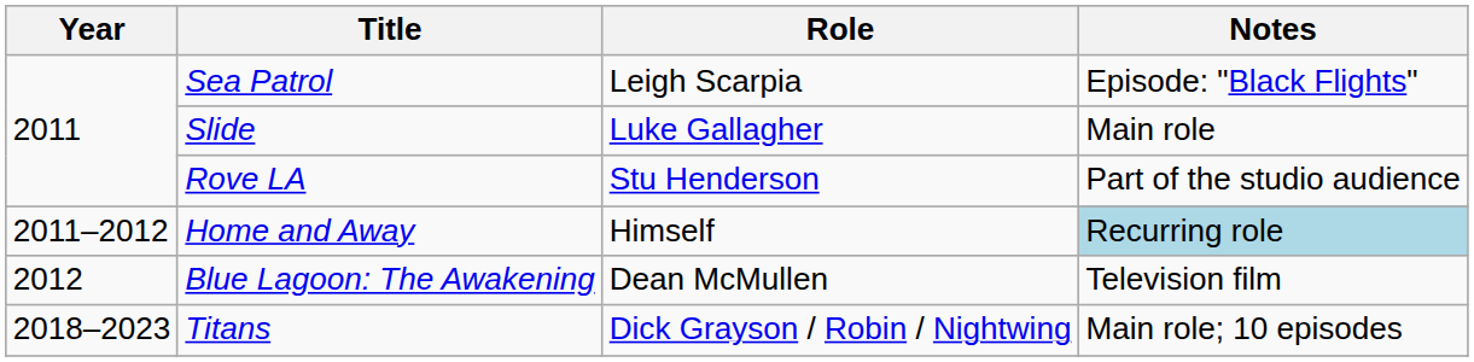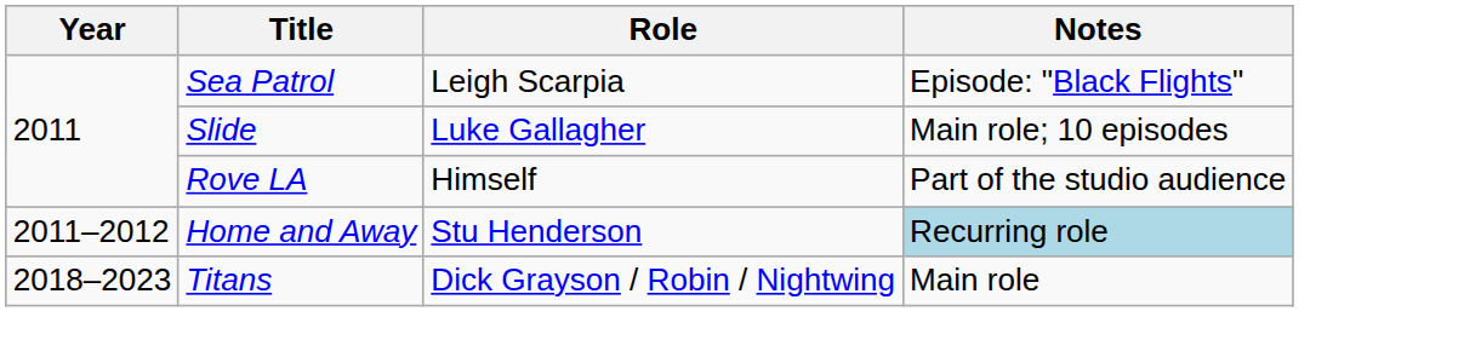Slide | Notes: Main role -> Main role; 10 episodes
Rove LA | Role: Stu Henderson -> Himself
Home and Away | Role: Himself -> Stu Henderson
- row: 2012 | Blue Lagoon: The Awakening | Dean McMullen | Television film
Titans | Notes: Main role; 10 episodes -> Main role
